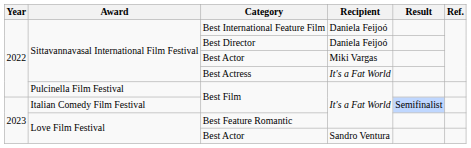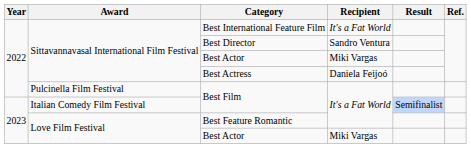Best International Feature Film | Recipient: Daniela Feijoó -> It's a Fat World
Best Director | Recipient: Daniela Feijoó -> Sandro Ventura
Best Actress | Recipient: It's a Fat World -> Daniela Feijoó
Love Film Festival / Best Actor | Recipient: Sandro Ventura -> Miki Vargas
